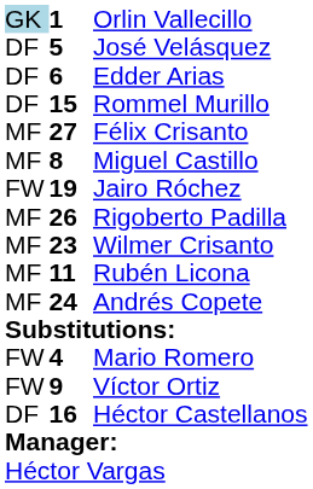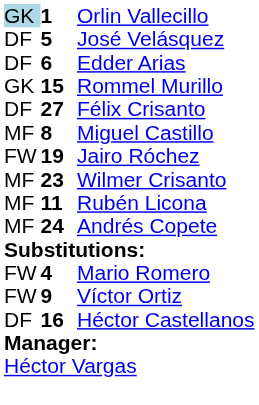Rommel Murillo | column 1: DF -> GK
Félix Crisanto | column 1: MF -> DF
- row: MF | 26 | Rigoberto Padilla
